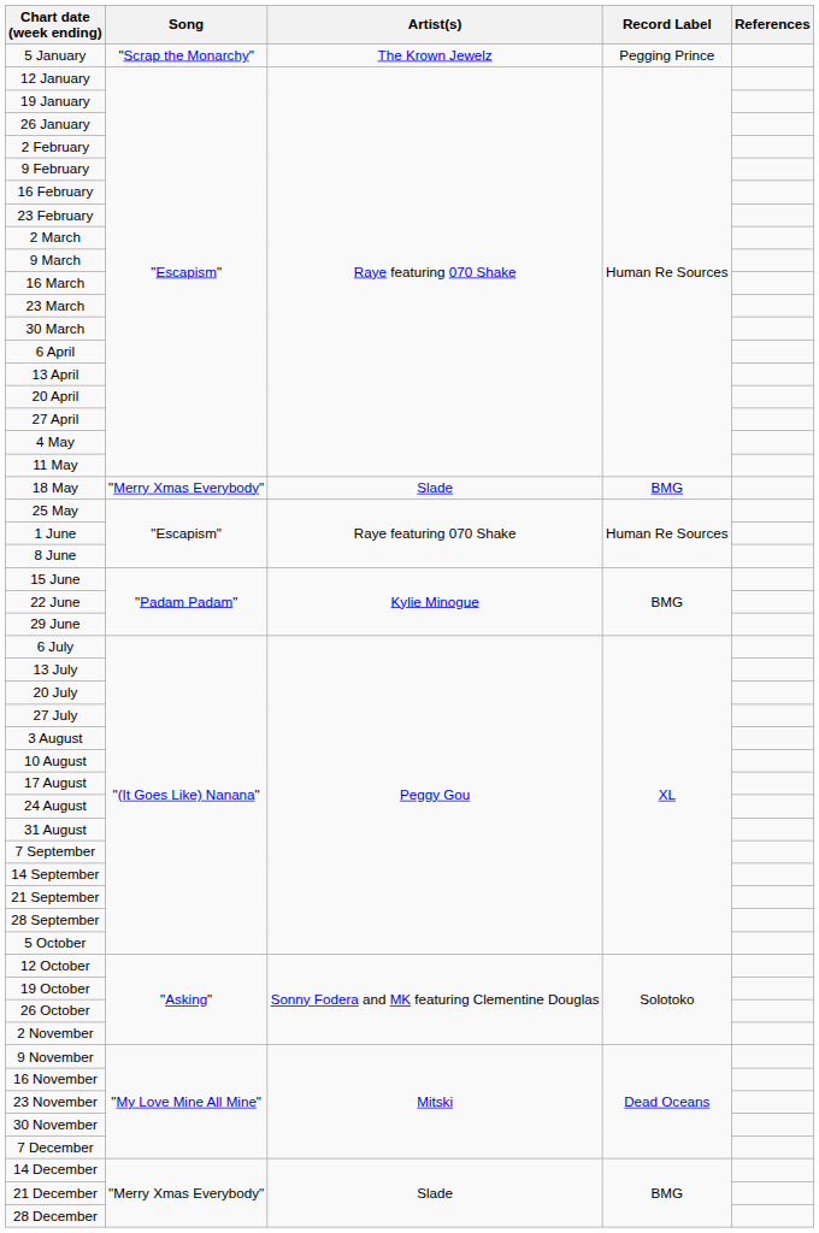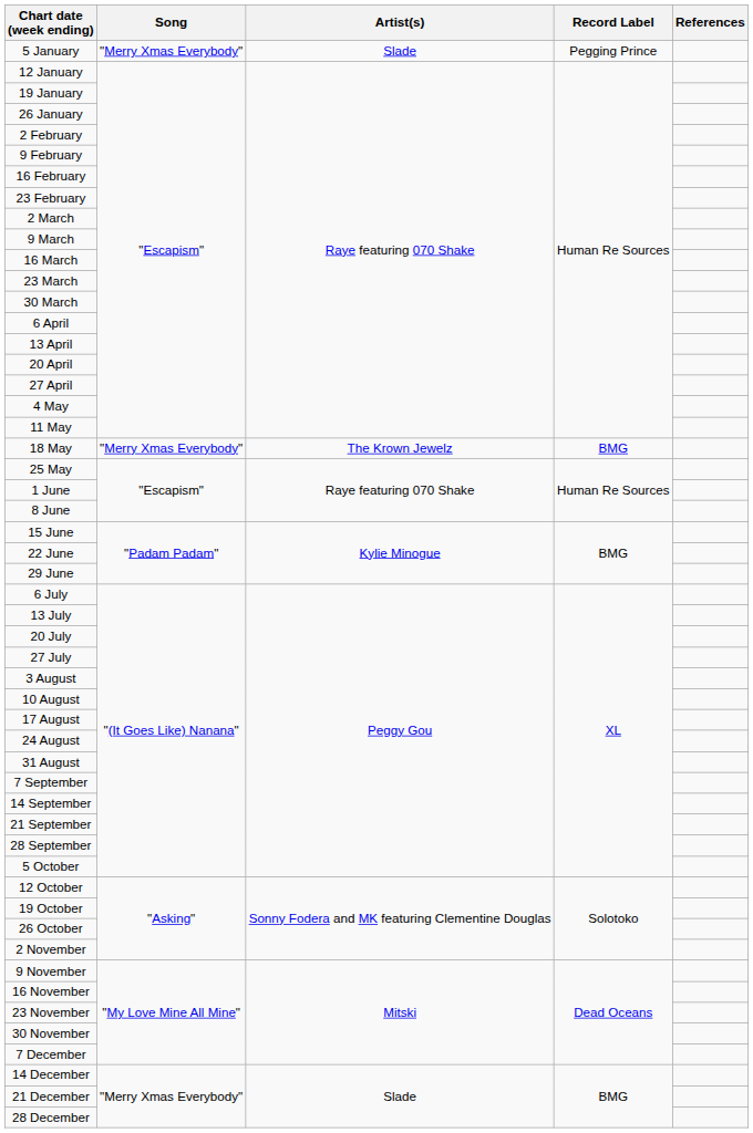5 January | Song: "Scrap the Monarchy" -> "Merry Xmas Everybody"
5 January | Artist(s): The Krown Jewelz -> Slade
18 May | Artist(s): Slade -> The Krown Jewelz
